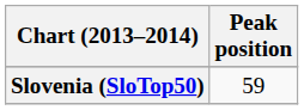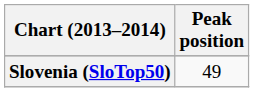Slovenia (SloTop50) | Peak position: 59 -> 49
